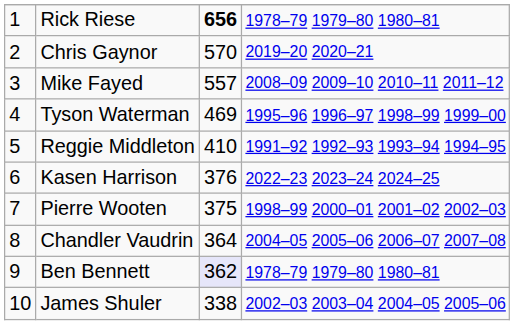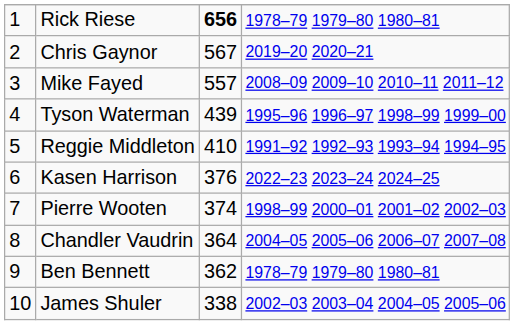Chris Gaynor | column 3: 570 -> 567
Tyson Waterman | column 3: 469 -> 439
Pierre Wooten | column 3: 375 -> 374
Ben Bennett | column 3: lavender background -> no background
